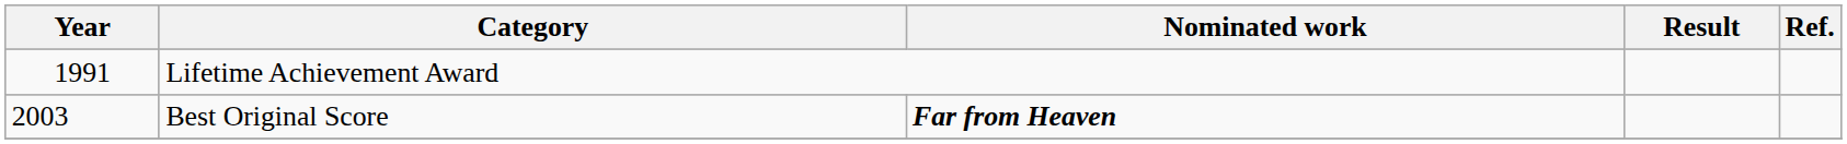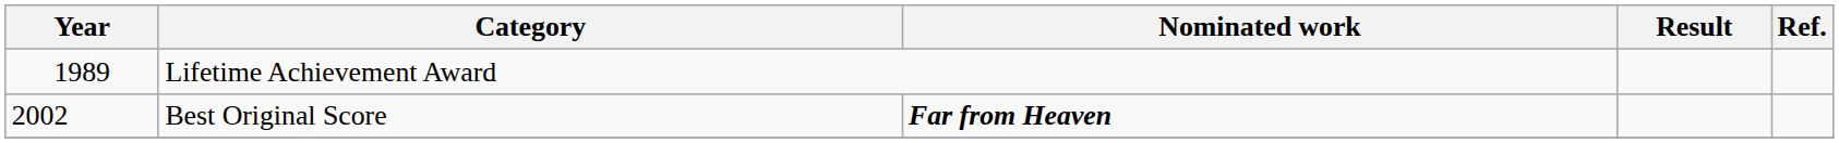Lifetime Achievement Award | Year: 1991 -> 1989
Best Original Score | Year: 2003 -> 2002
